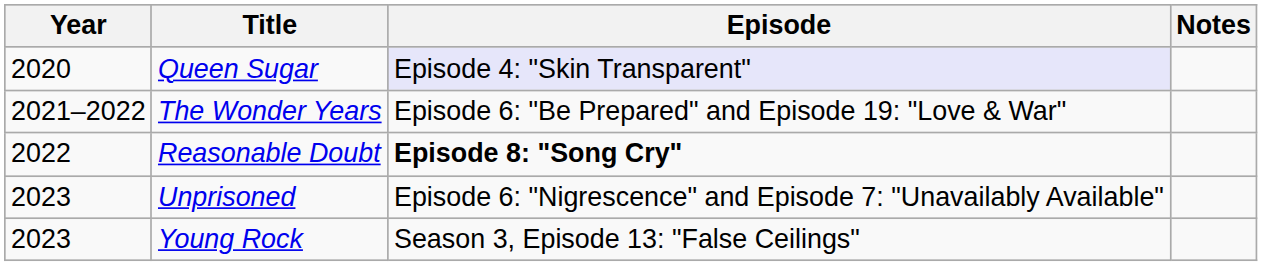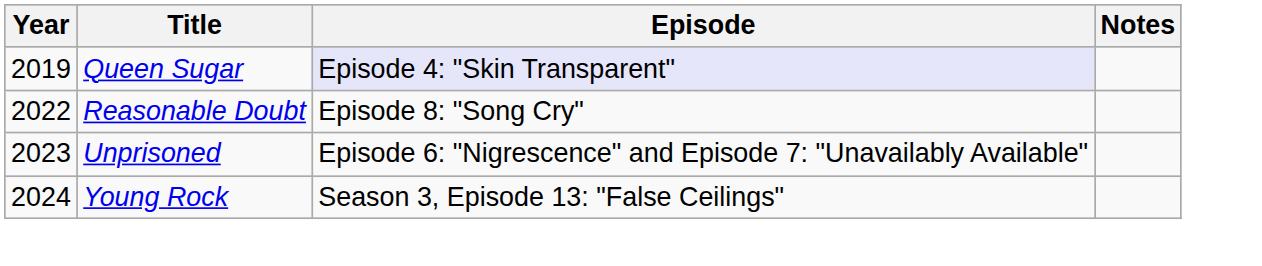Queen Sugar | Year: 2020 -> 2019
- row: 2021–2022 | The Wonder Years | Episode 6: "Be Prepared" and Episode 19: "Love & War"
Reasonable Doubt | Episode: bold -> normal
Young Rock | Year: 2023 -> 2024
